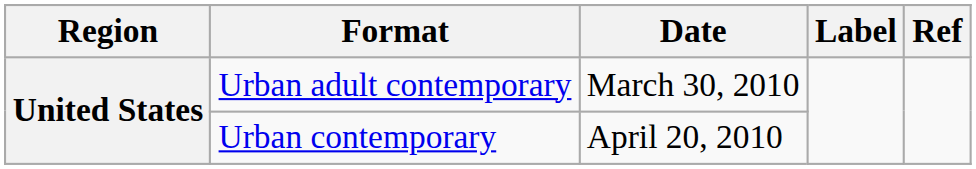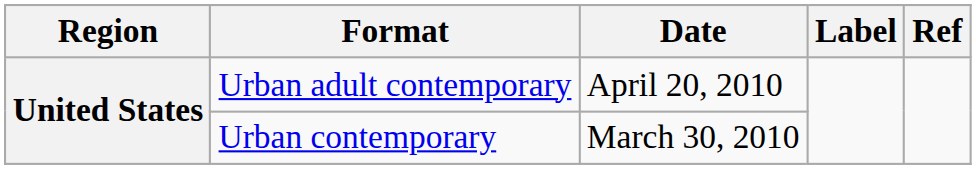Urban adult contemporary | Date: March 30, 2010 -> April 20, 2010
Urban contemporary | Date: April 20, 2010 -> March 30, 2010
